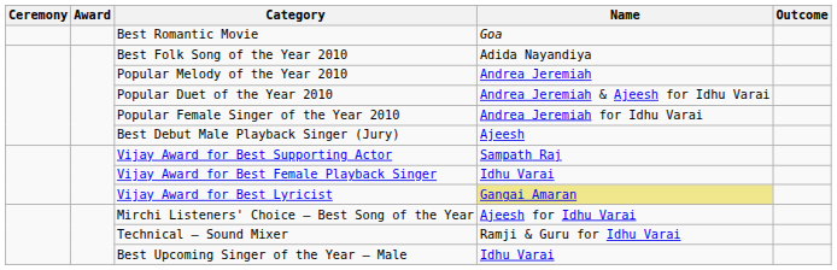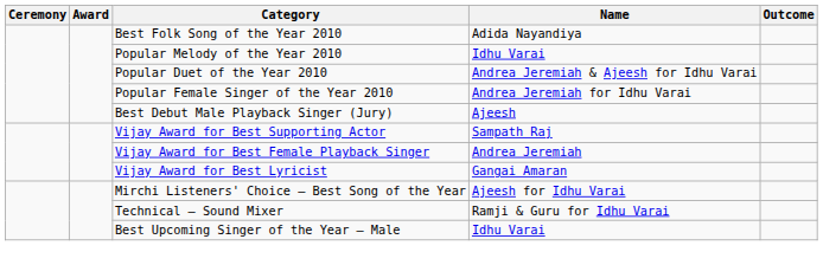- row: Best Romantic Movie | Goa
Popular Melody of the Year 2010 | Name: Andrea Jeremiah -> Idhu Varai
Vijay Award for Best Female Playback Singer | Name: Idhu Varai -> Andrea Jeremiah
Vijay Award for Best Lyricist | Name: khaki background -> no background
